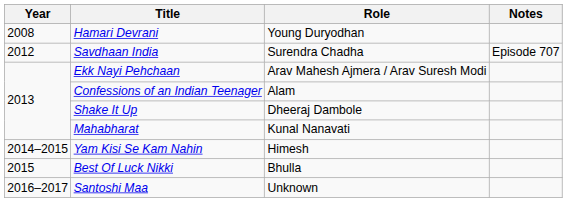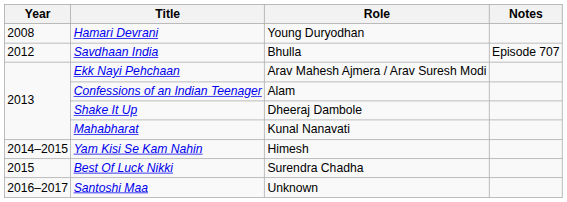Savdhaan India | Role: Surendra Chadha -> Bhulla
Best Of Luck Nikki | Role: Bhulla -> Surendra Chadha
